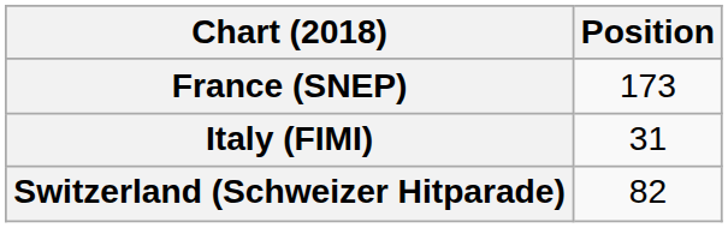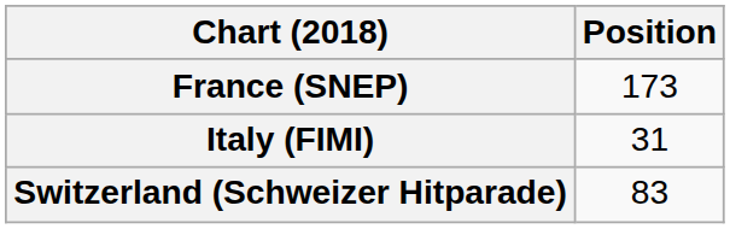Switzerland (Schweizer Hitparade) | Position: 82 -> 83
